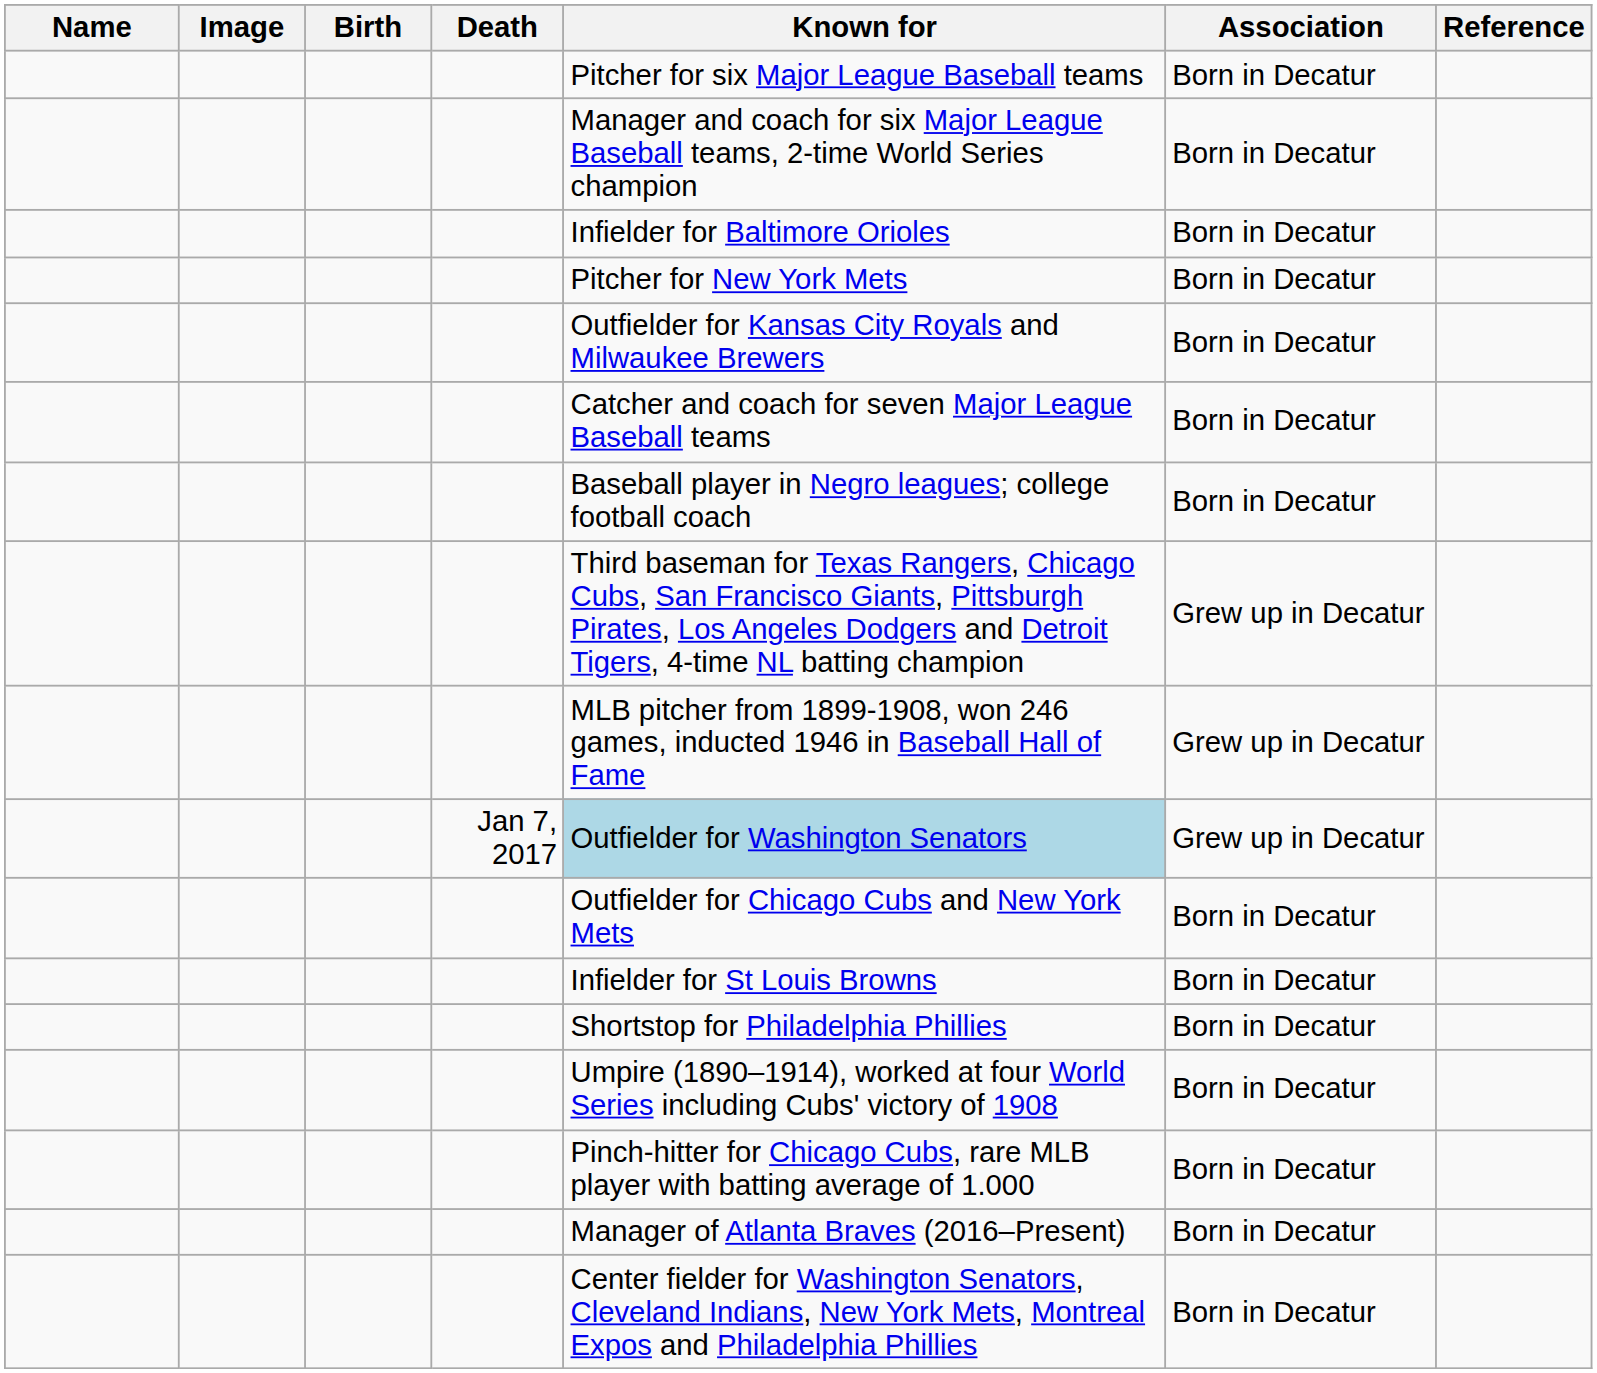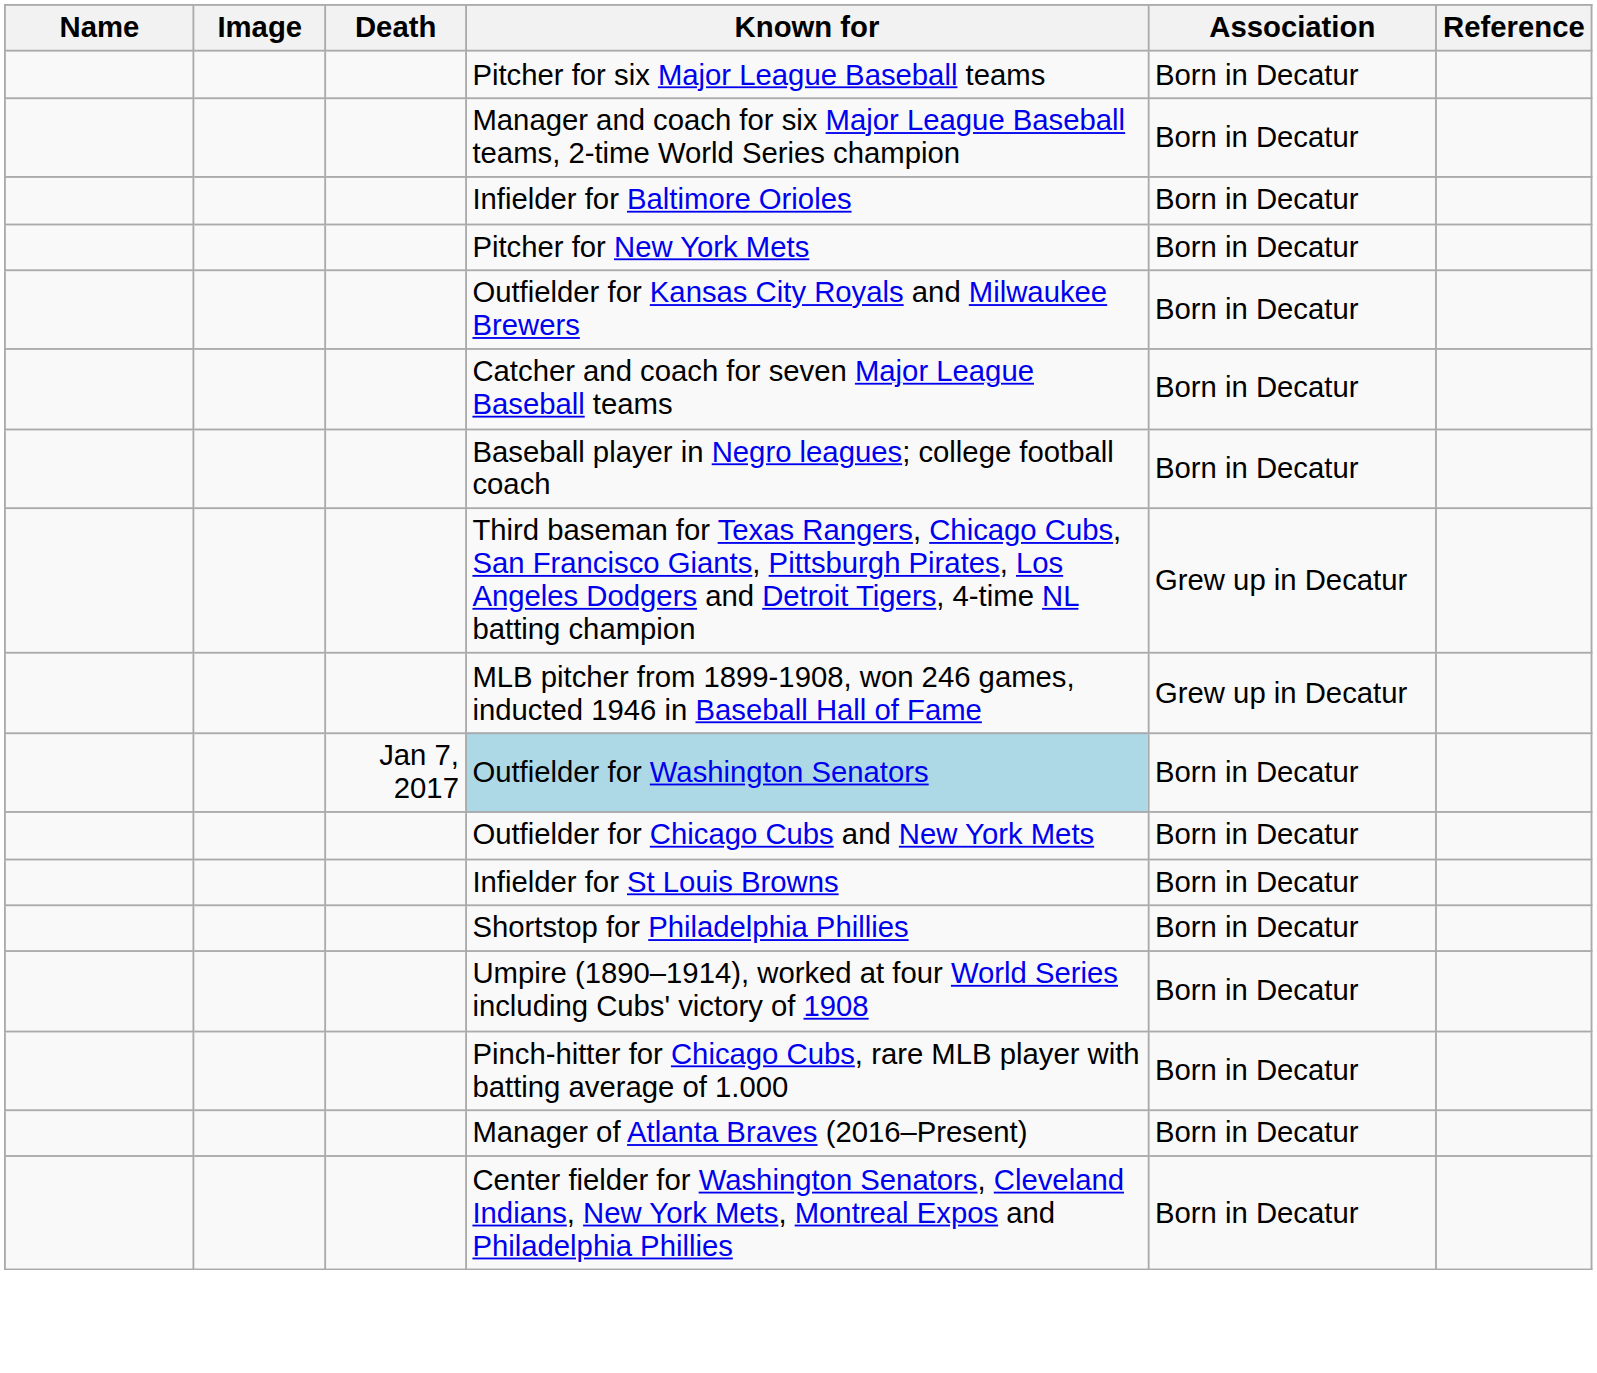- column: Birth
Jan 7, 2017 | Association: Grew up in Decatur -> Born in Decatur
